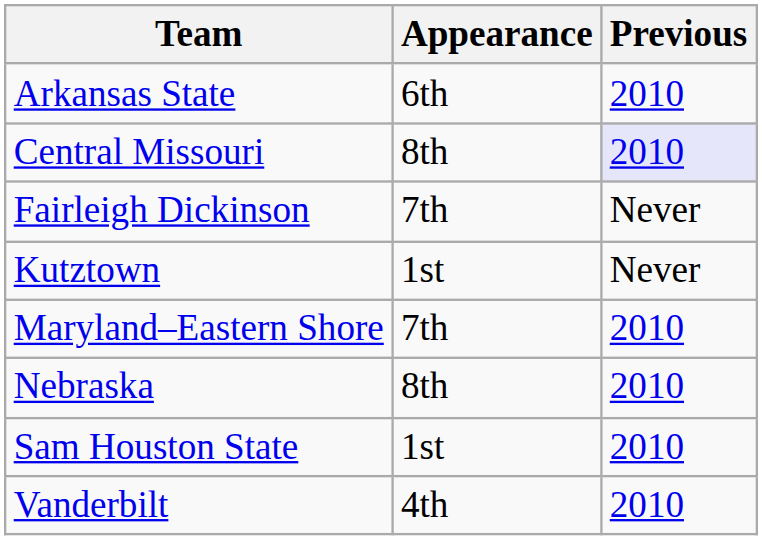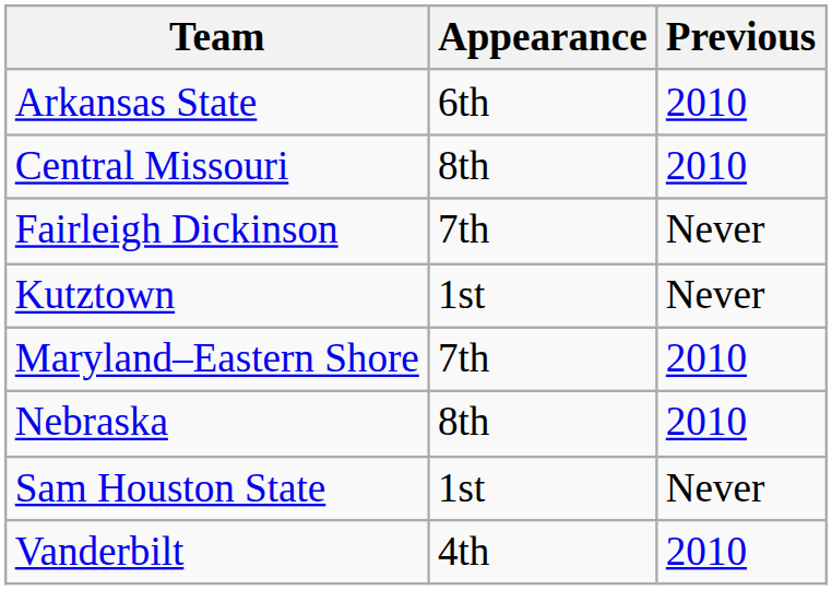Central Missouri | Previous: lavender background -> no background
Sam Houston State | Previous: 2010 -> Never
